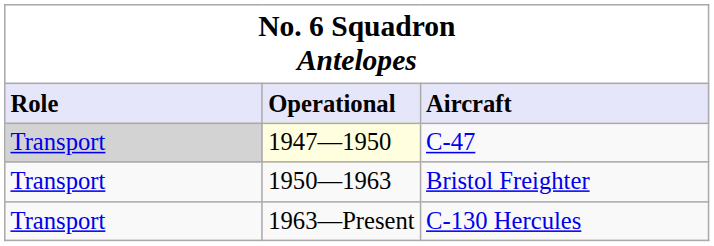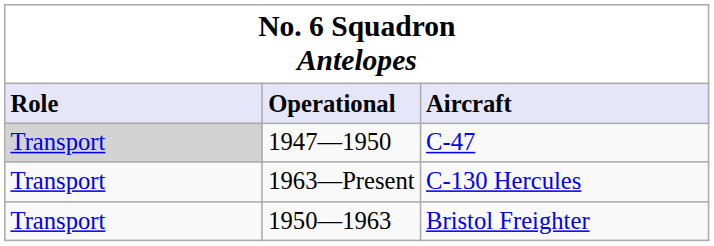C-47 | Operational: lightyellow background -> no background
rows swapped: Bristol Freighter <-> C-130 Hercules
